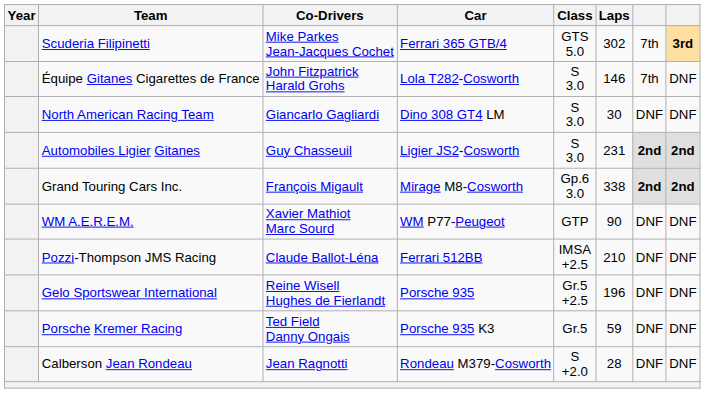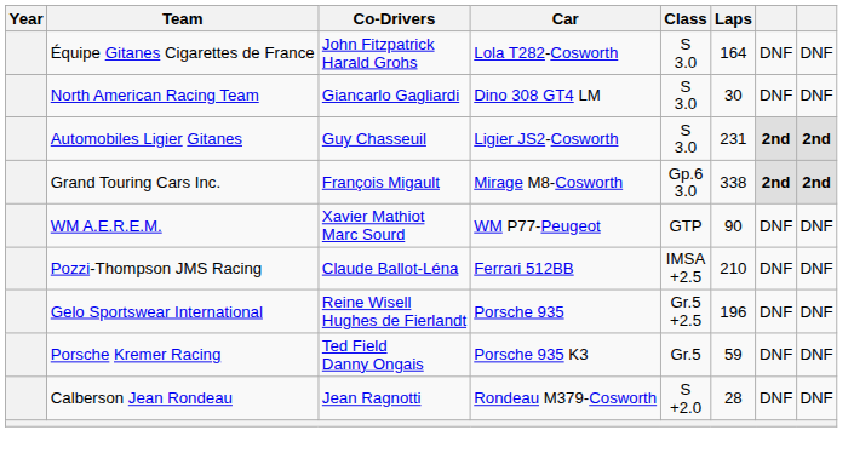- row: Scuderia Filipinetti | Mike Parkes Jean-Jacques Cochet | Ferrari 365 GTB/4 | GTS 5.0 | 302 | 7th | 3rd
Équipe Gitanes Cigarettes de France | Laps: 146 -> 164
Équipe Gitanes Cigarettes de France | column 7: 7th -> DNF
